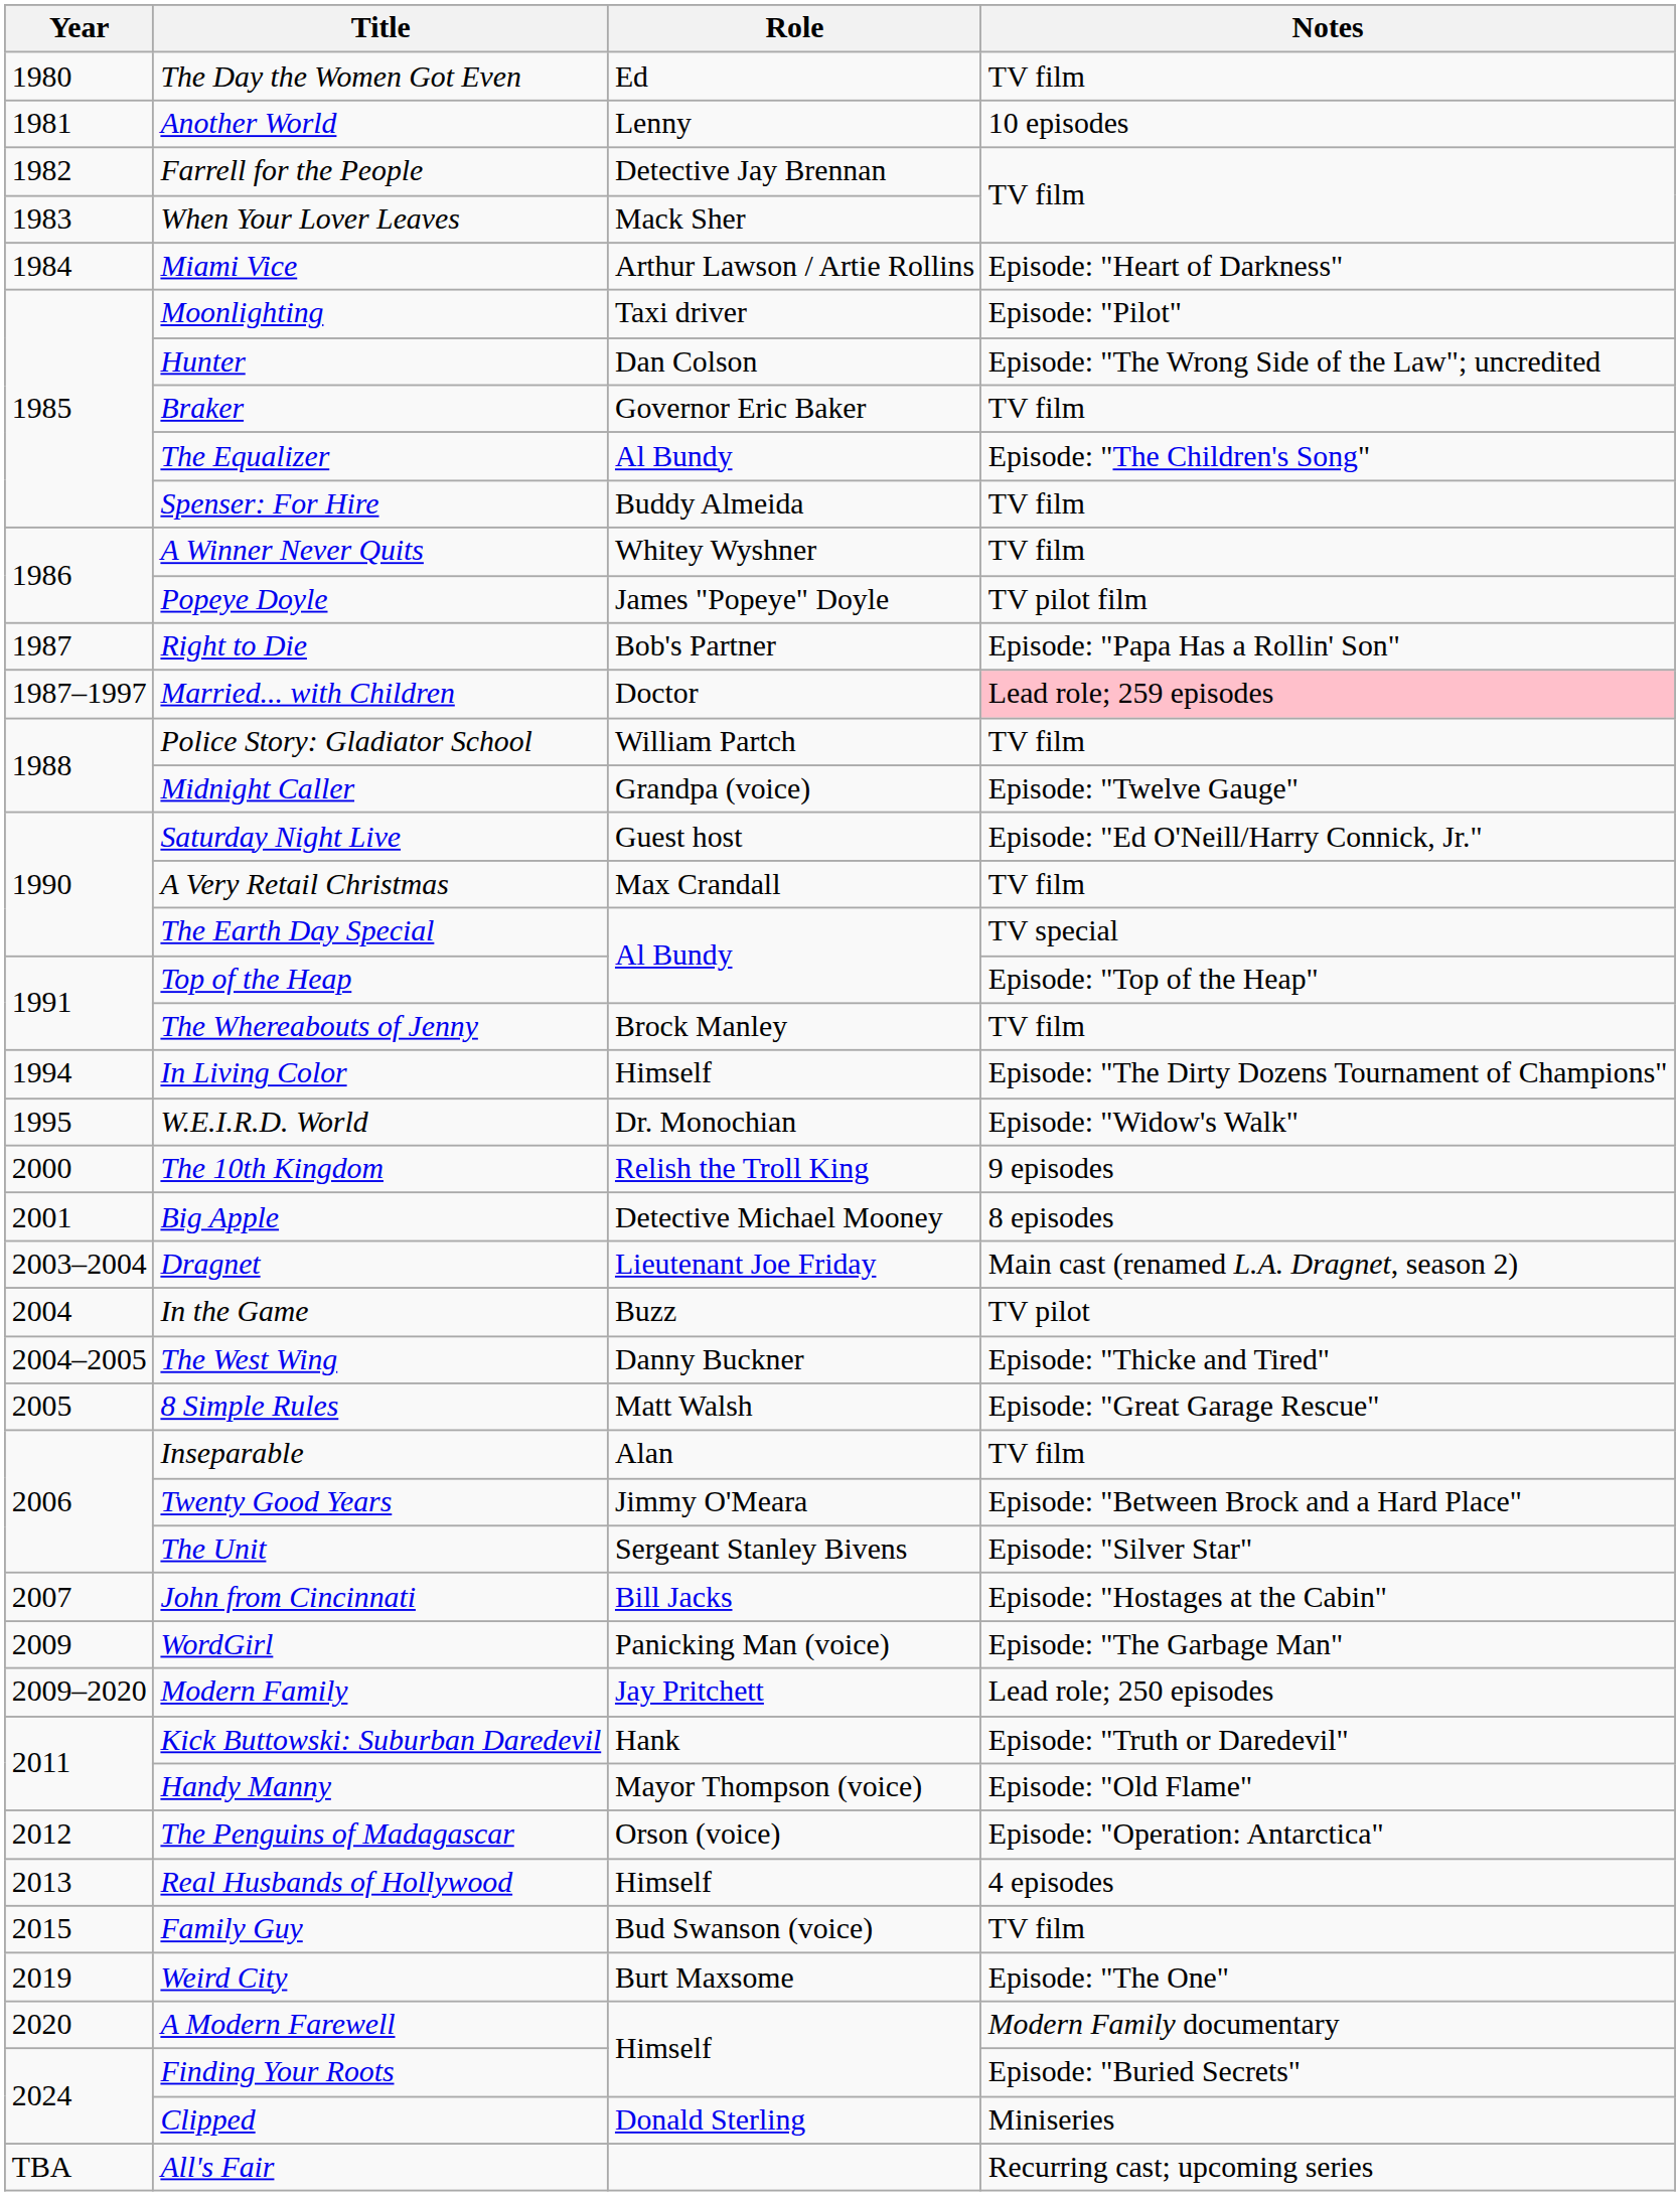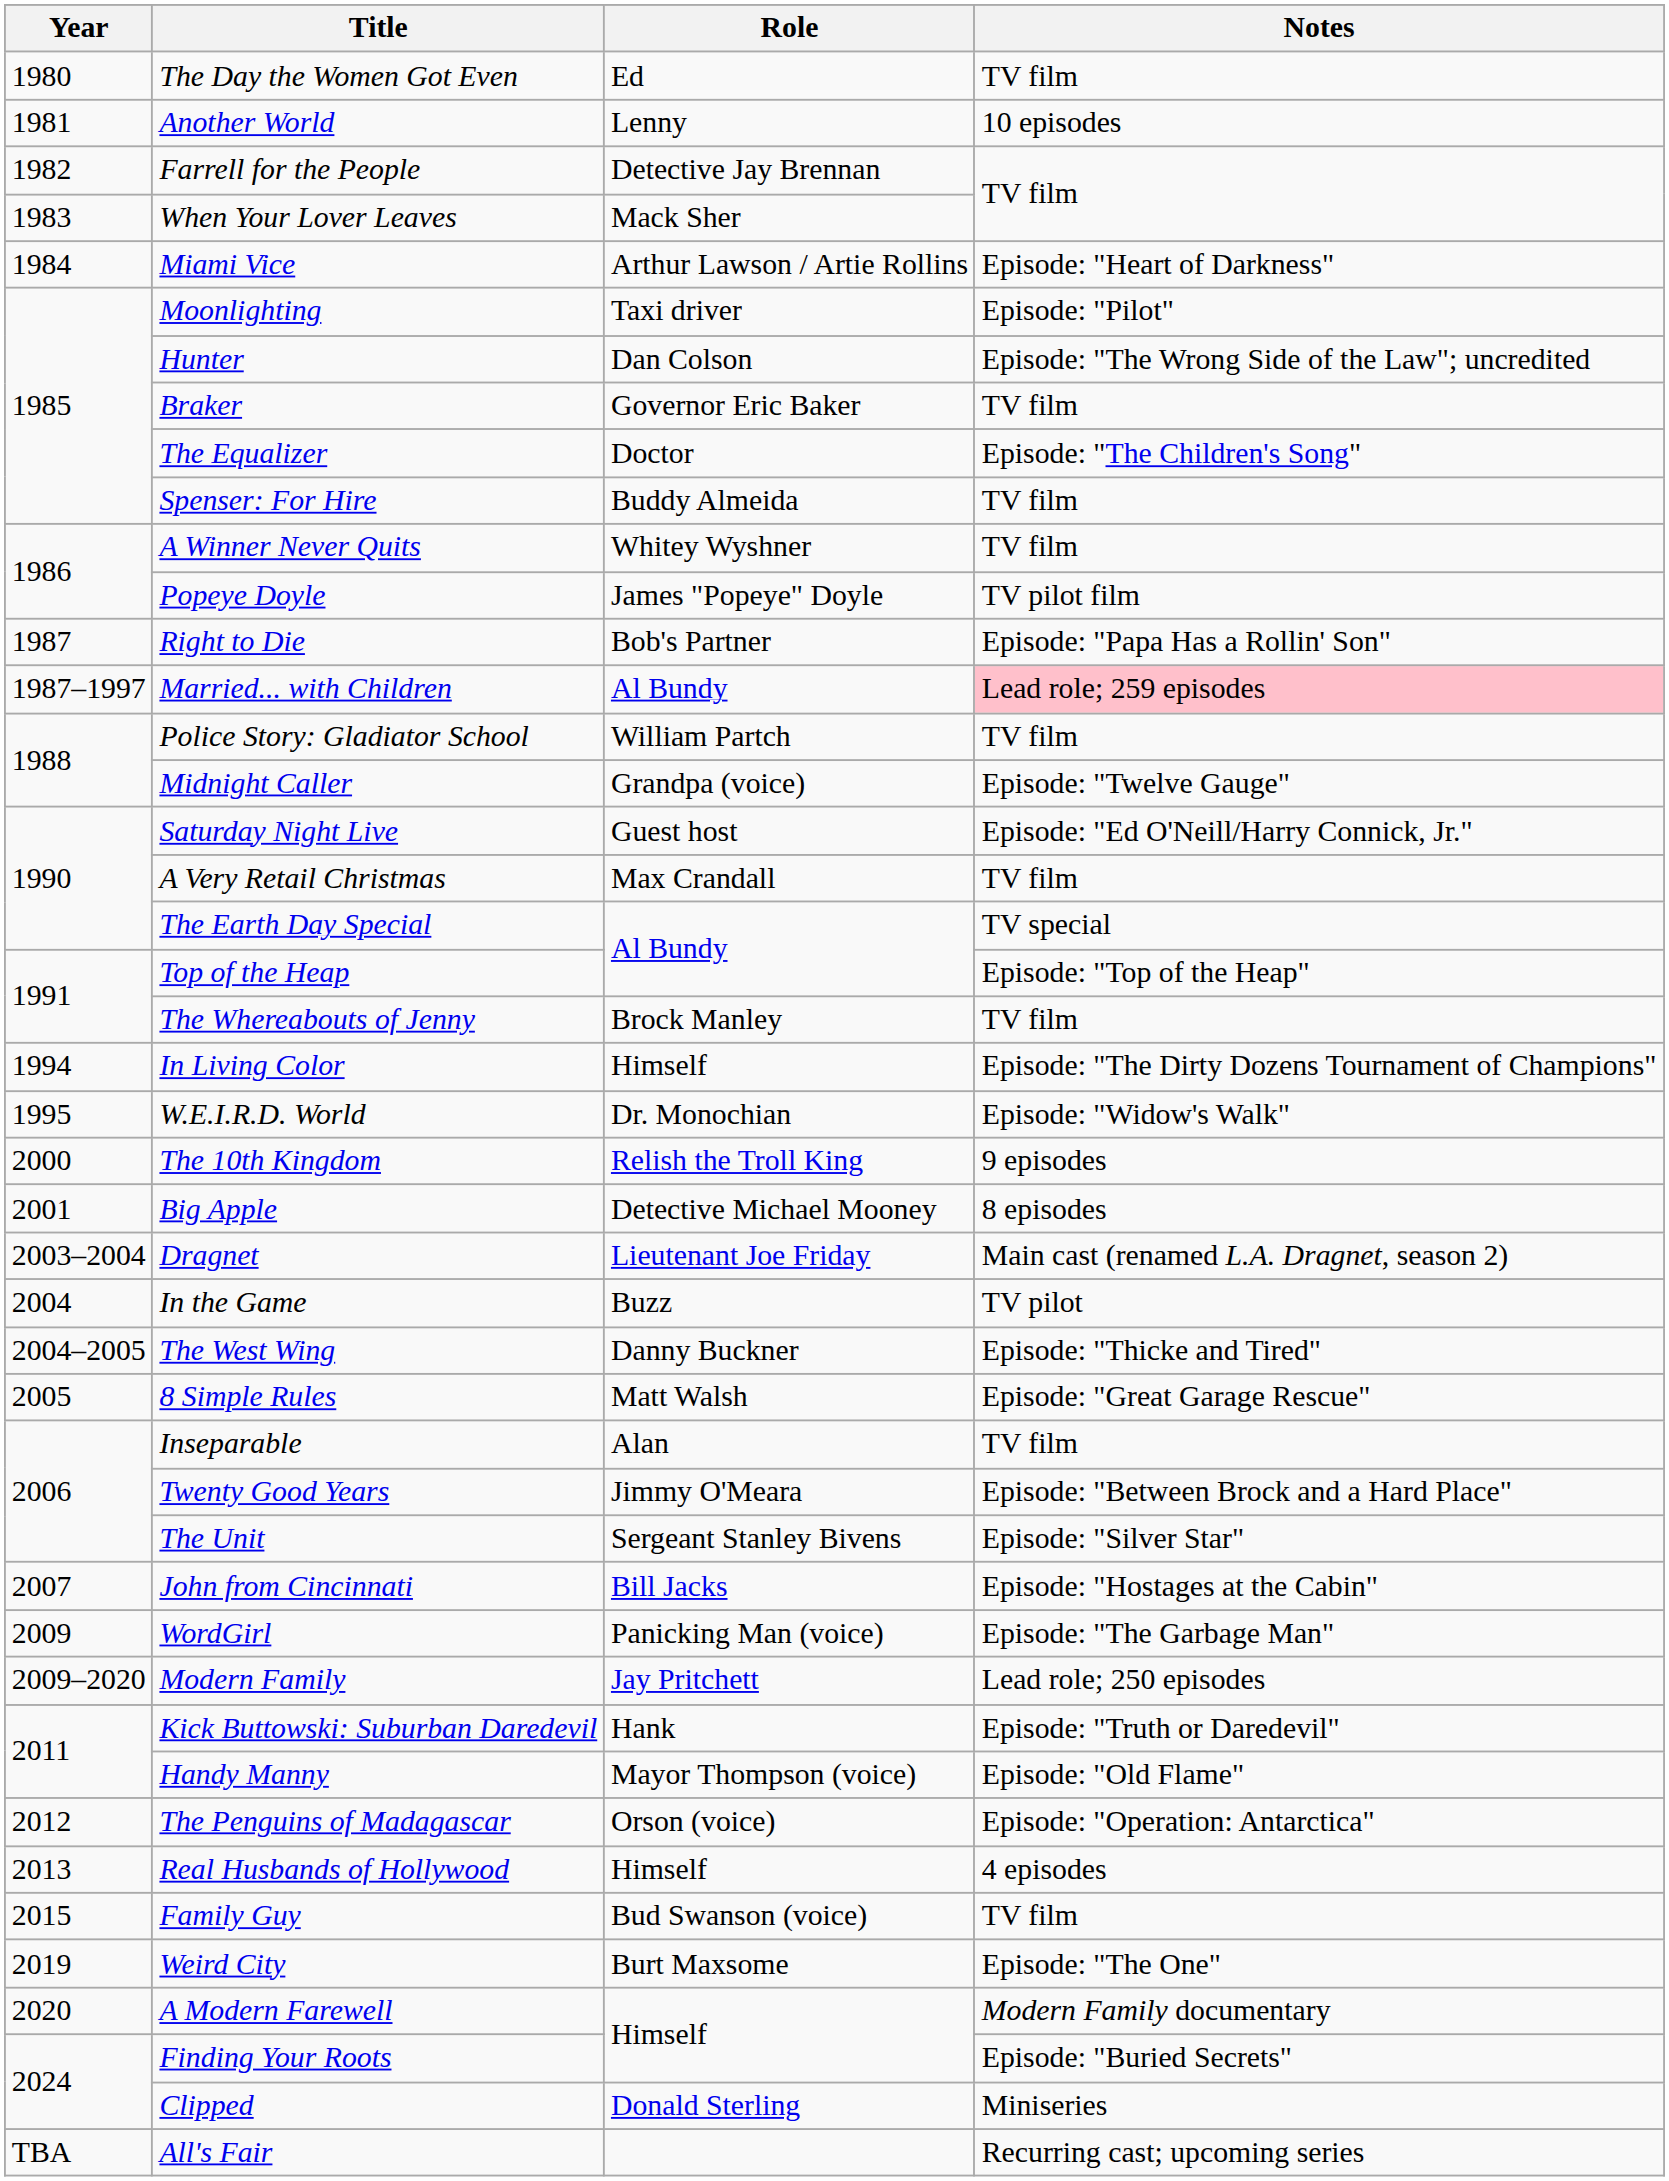The Equalizer | Role: Al Bundy -> Doctor
Married... with Children | Role: Doctor -> Al Bundy
